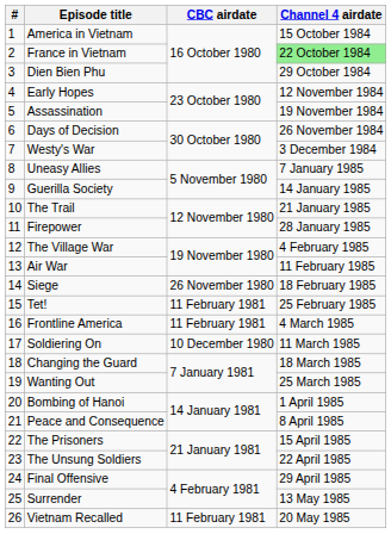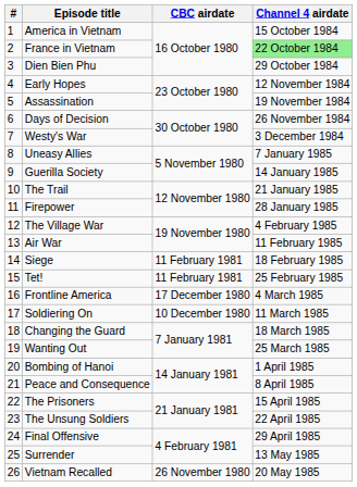Siege | CBC airdate: 26 November 1980 -> 11 February 1981
Frontline America | CBC airdate: 11 February 1981 -> 17 December 1980
Vietnam Recalled | CBC airdate: 11 February 1981 -> 26 November 1980
